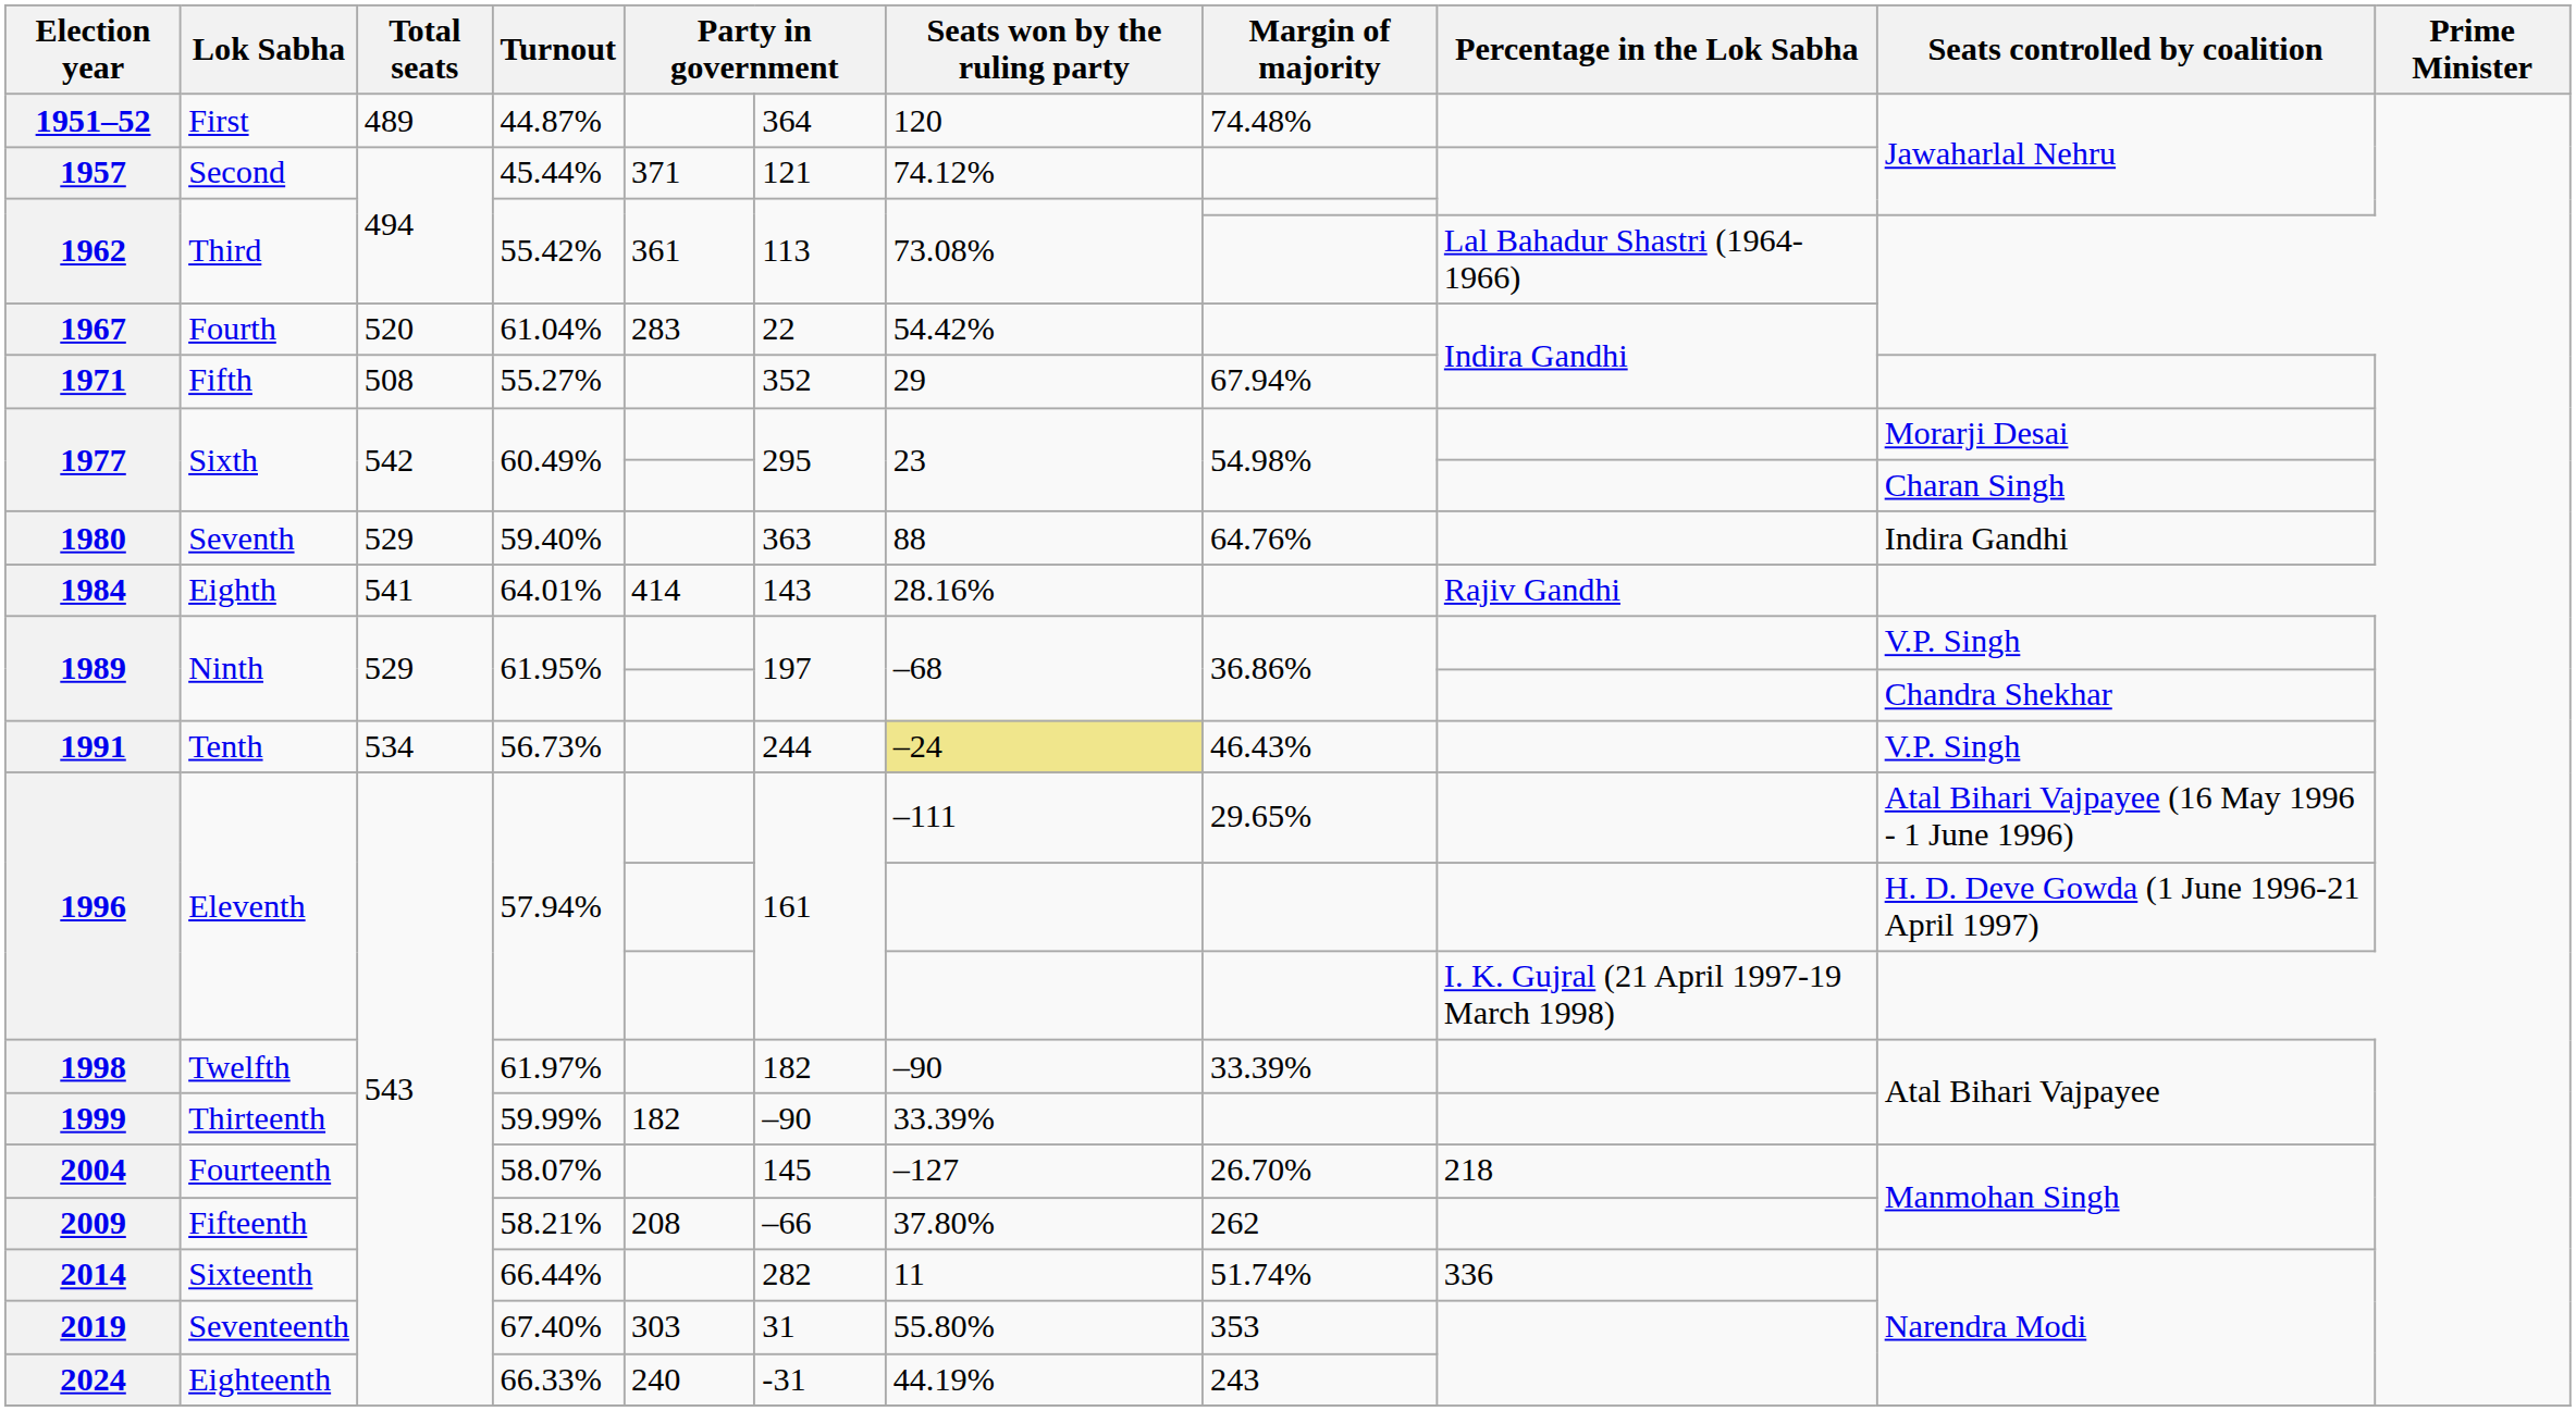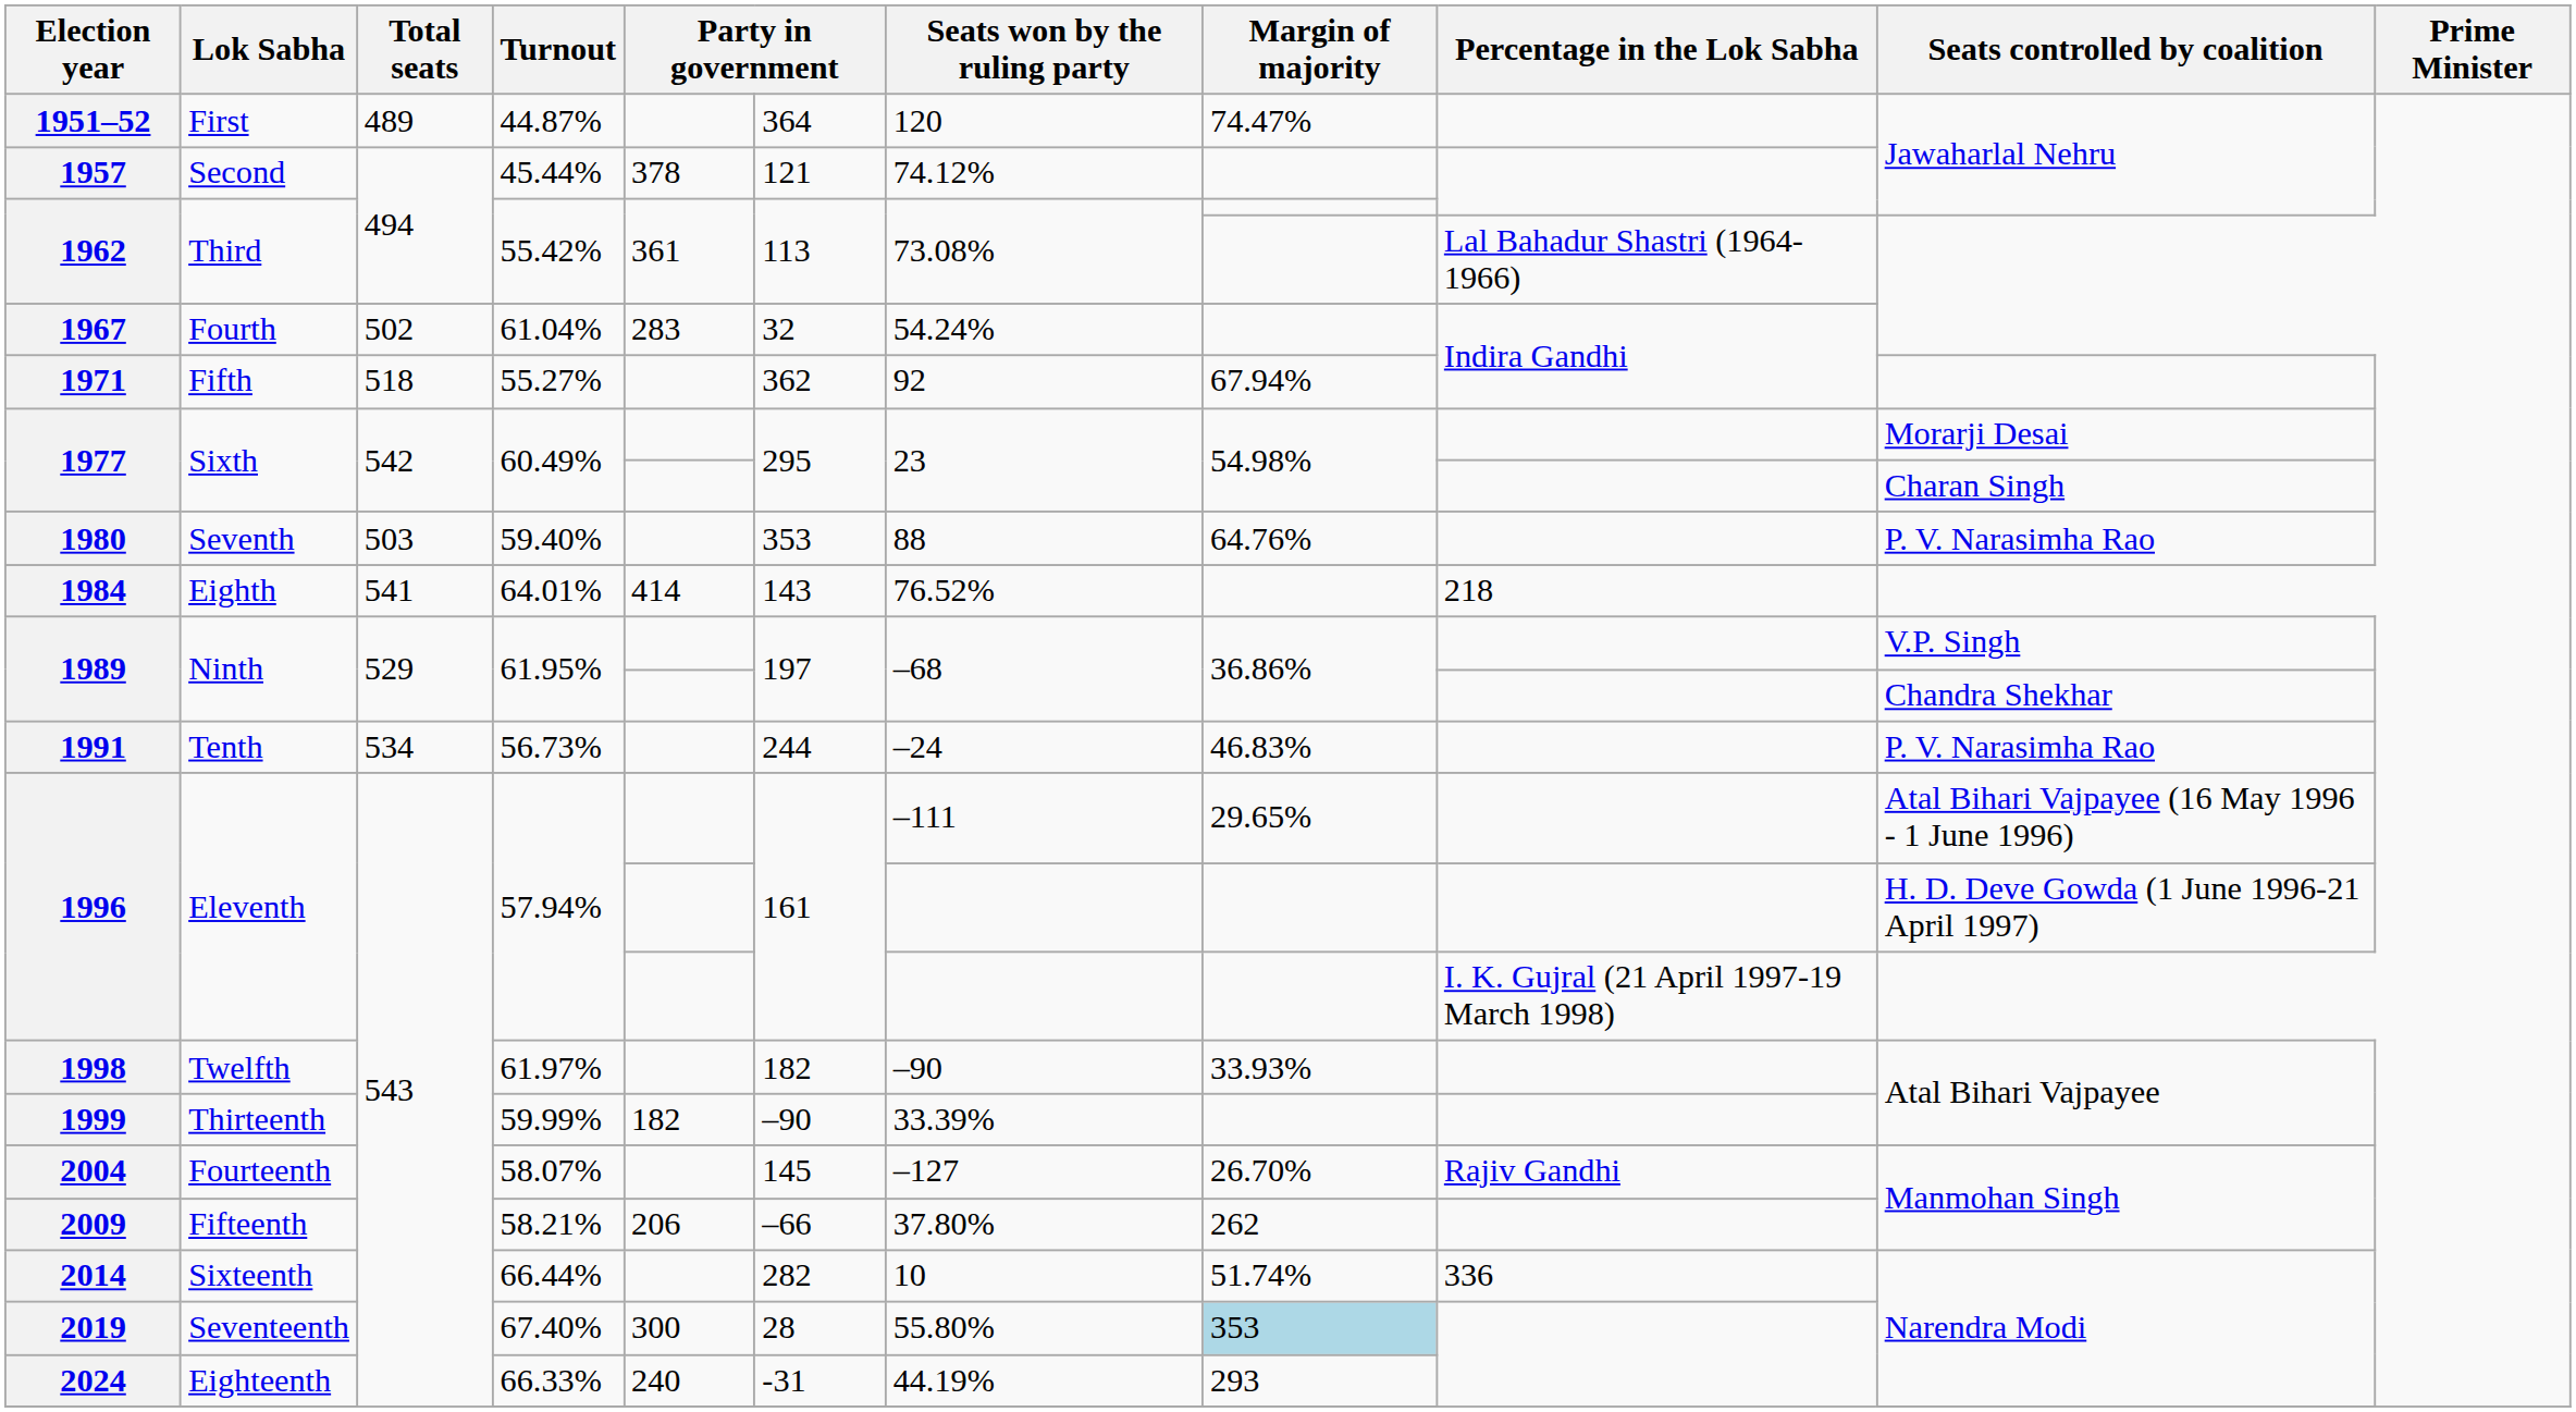1951–52 | Margin of majority: 74.48% -> 74.47%
1957 | column 5: 371 -> 378
1967 | Total seats: 520 -> 502
1967 | column 6: 22 -> 32
1967 | Seats won by the ruling party: 54.42% -> 54.24%
1971 | Total seats: 508 -> 518
1971 | column 6: 352 -> 362
1971 | Seats won by the ruling party: 29 -> 92
1980 | Total seats: 529 -> 503
1980 | column 6: 363 -> 353
1980 | Seats controlled by coalition: Indira Gandhi -> P. V. Narasimha Rao
1984 | Seats won by the ruling party: 28.16% -> 76.52%
1984 | Percentage in the Lok Sabha: Rajiv Gandhi -> 218
1991 | Seats won by the ruling party: khaki background -> no background
1991 | Margin of majority: 46.43% -> 46.83%
1991 | Seats controlled by coalition: V.P. Singh -> P. V. Narasimha Rao
1998 | Margin of majority: 33.39% -> 33.93%
2004 | Percentage in the Lok Sabha: 218 -> Rajiv Gandhi
2009 | column 5: 208 -> 206
2014 | Seats won by the ruling party: 11 -> 10
2019 | column 5: 303 -> 300
2019 | column 6: 31 -> 28
2019 | Margin of majority: no background -> lightblue background
2024 | Margin of majority: 243 -> 293
